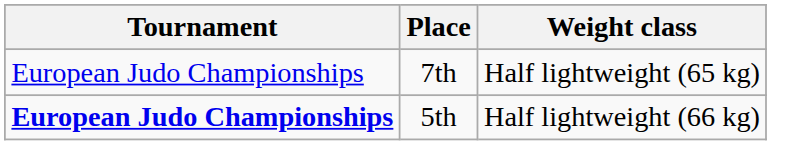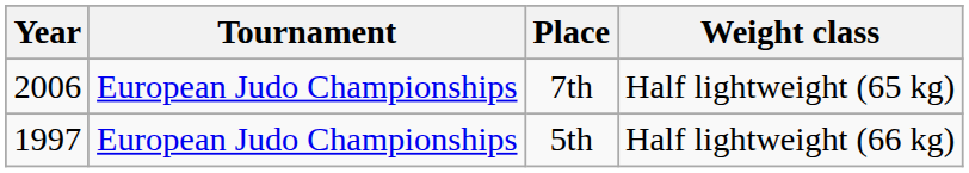+ column: Year | 2006 | 1997
5th | Tournament: bold -> normal
